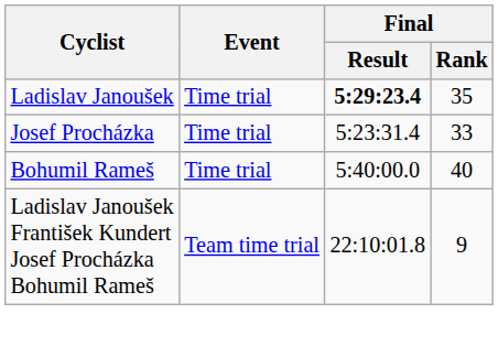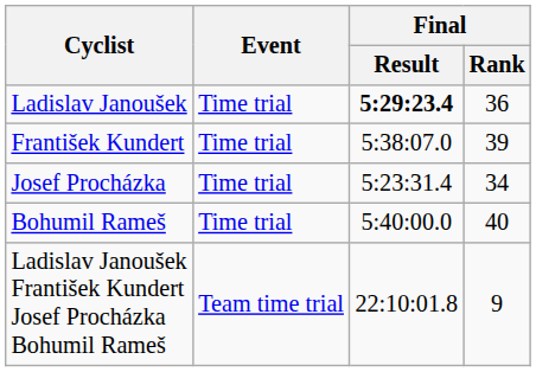Ladislav Janoušek | Final / Rank: 35 -> 36
+ row: František Kundert | Time trial | 5:38:07.0 | 39
Josef Procházka | Final / Rank: 33 -> 34
